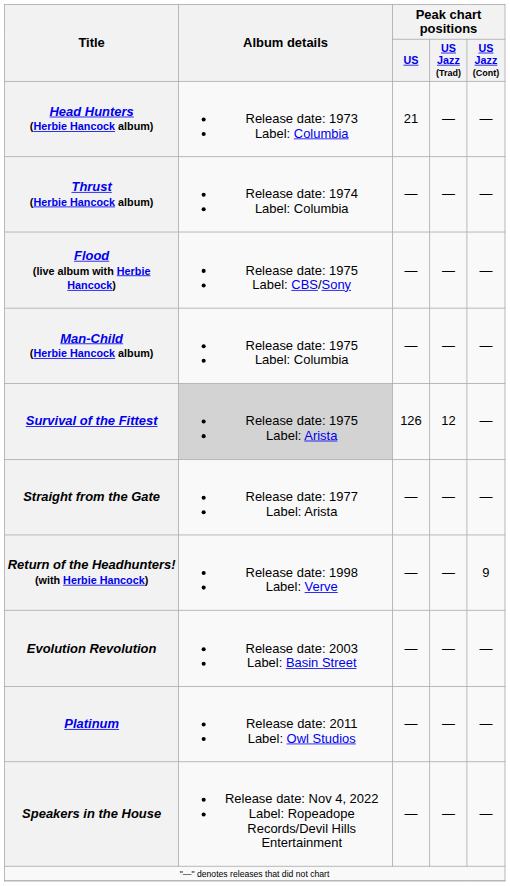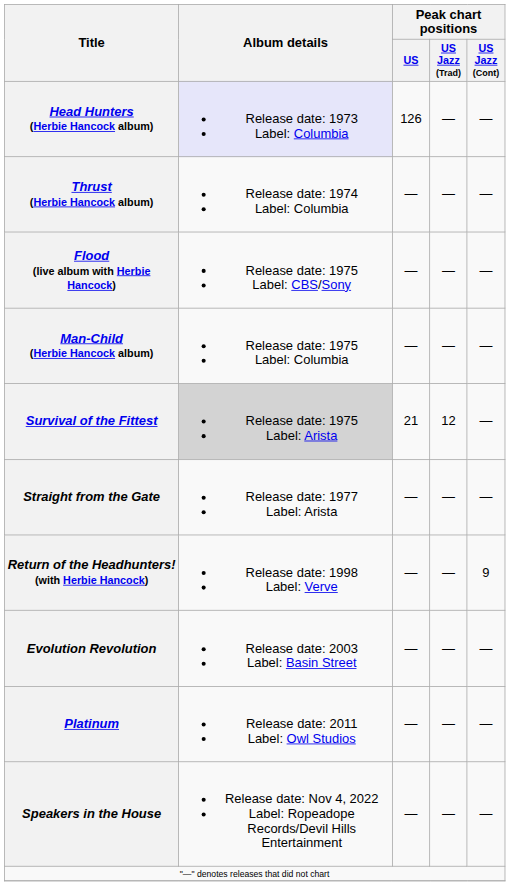Head Hunters (Herbie Hancock album) | Album details: no background -> lavender background
Head Hunters (Herbie Hancock album) | Peak chart positions / US: 21 -> 126
Survival of the Fittest | Peak chart positions / US: 126 -> 21
